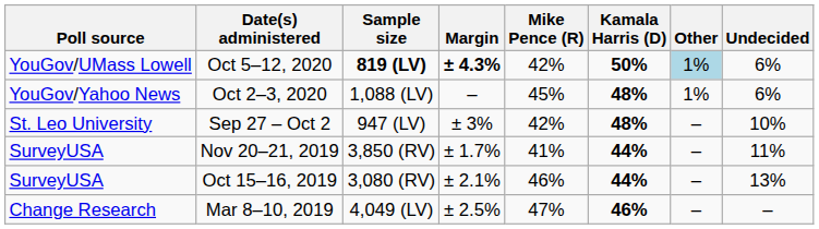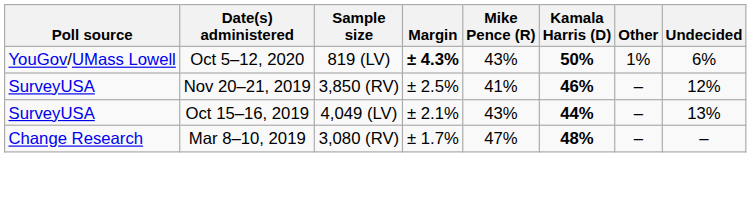Oct 5–12, 2020 | Sample size: bold -> normal
Oct 5–12, 2020 | Mike Pence (R): 42% -> 43%
Oct 5–12, 2020 | Other: lightblue background -> no background
- row: YouGov/Yahoo News | Oct 2–3, 2020 | 1,088 (LV) | – | 45% | 48% | 1% | 6%
- row: St. Leo University | Sep 27 – Oct 2 | 947 (LV) | ± 3% | 42% | 48% | – | 10%
Nov 20–21, 2019 | Margin: ± 1.7% -> ± 2.5%
Nov 20–21, 2019 | Kamala Harris (D): 44% -> 46%
Nov 20–21, 2019 | Undecided: 11% -> 12%
Oct 15–16, 2019 | Sample size: 3,080 (RV) -> 4,049 (LV)
Oct 15–16, 2019 | Mike Pence (R): 46% -> 43%
Mar 8–10, 2019 | Sample size: 4,049 (LV) -> 3,080 (RV)
Mar 8–10, 2019 | Margin: ± 2.5% -> ± 1.7%
Mar 8–10, 2019 | Kamala Harris (D): 46% -> 48%
